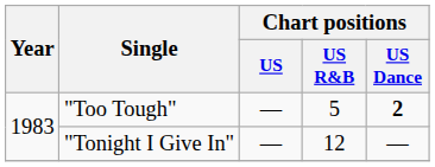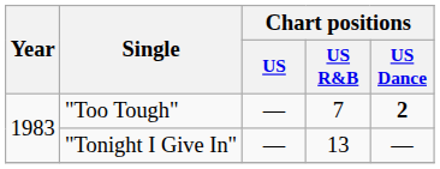"Too Tough" | Chart positions / US R&B: 5 -> 7
"Tonight I Give In" | Chart positions / US R&B: 12 -> 13
